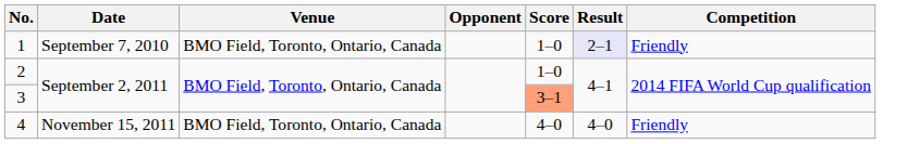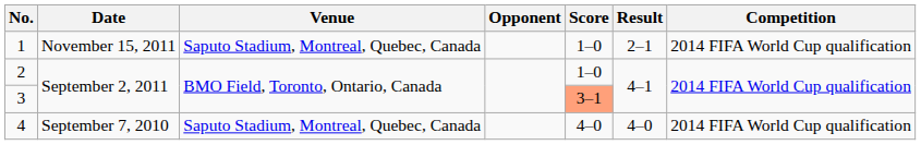1 | Date: September 7, 2010 -> November 15, 2011
1 | Venue: BMO Field, Toronto, Ontario, Canada -> Saputo Stadium, Montreal, Quebec, Canada
1 | Result: lavender background -> no background
1 | Competition: Friendly -> 2014 FIFA World Cup qualification
4 | Date: November 15, 2011 -> September 7, 2010
4 | Venue: BMO Field, Toronto, Ontario, Canada -> Saputo Stadium, Montreal, Quebec, Canada
4 | Competition: Friendly -> 2014 FIFA World Cup qualification
